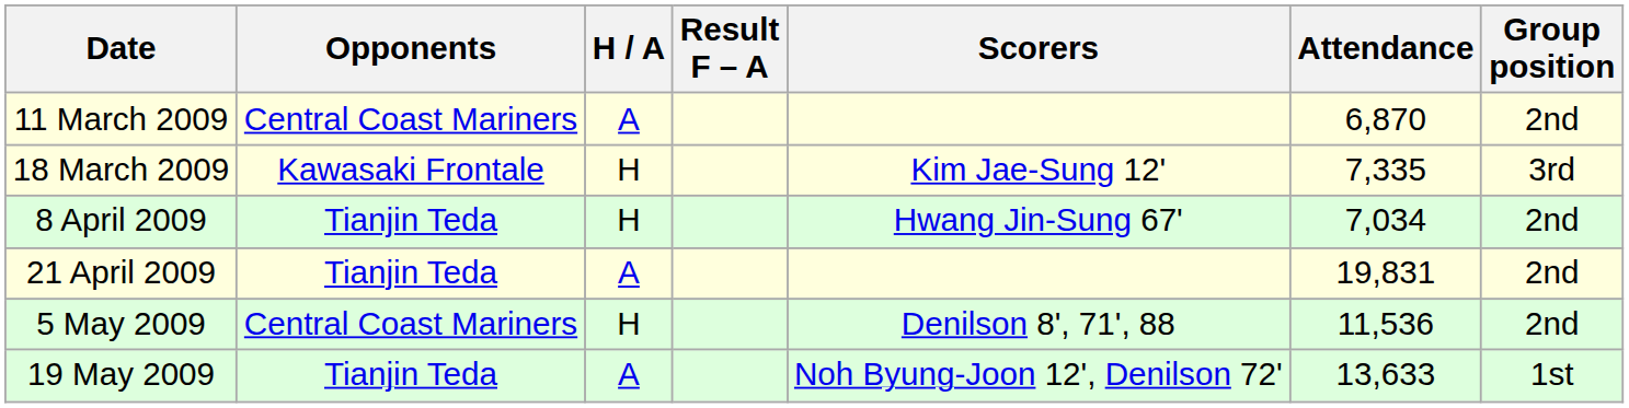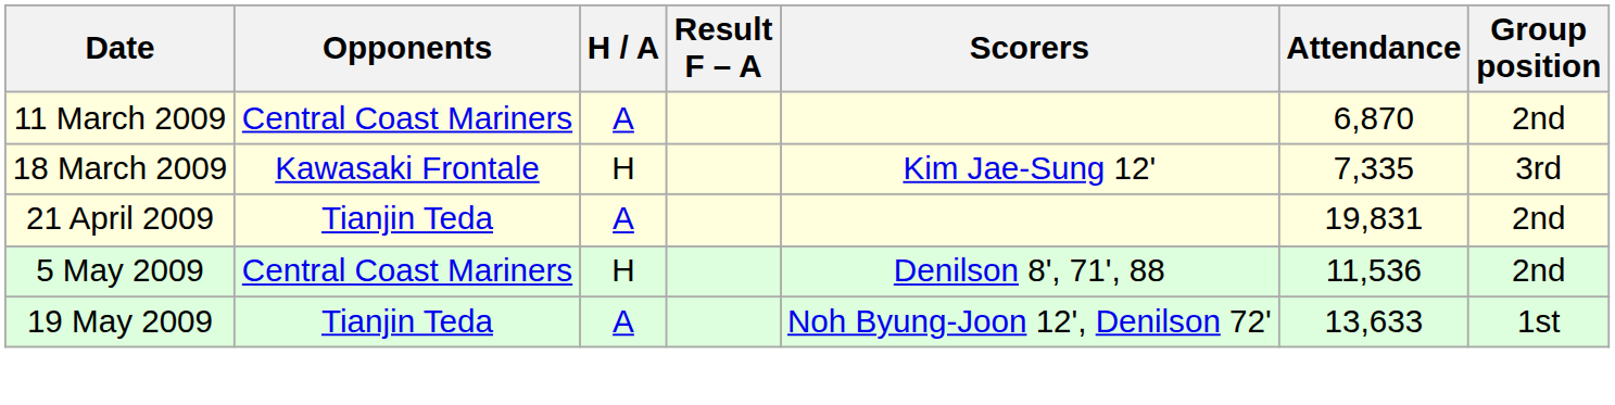- row: 8 April 2009 | Tianjin Teda | H | Hwang Jin-Sung 67' | 7,034 | 2nd
